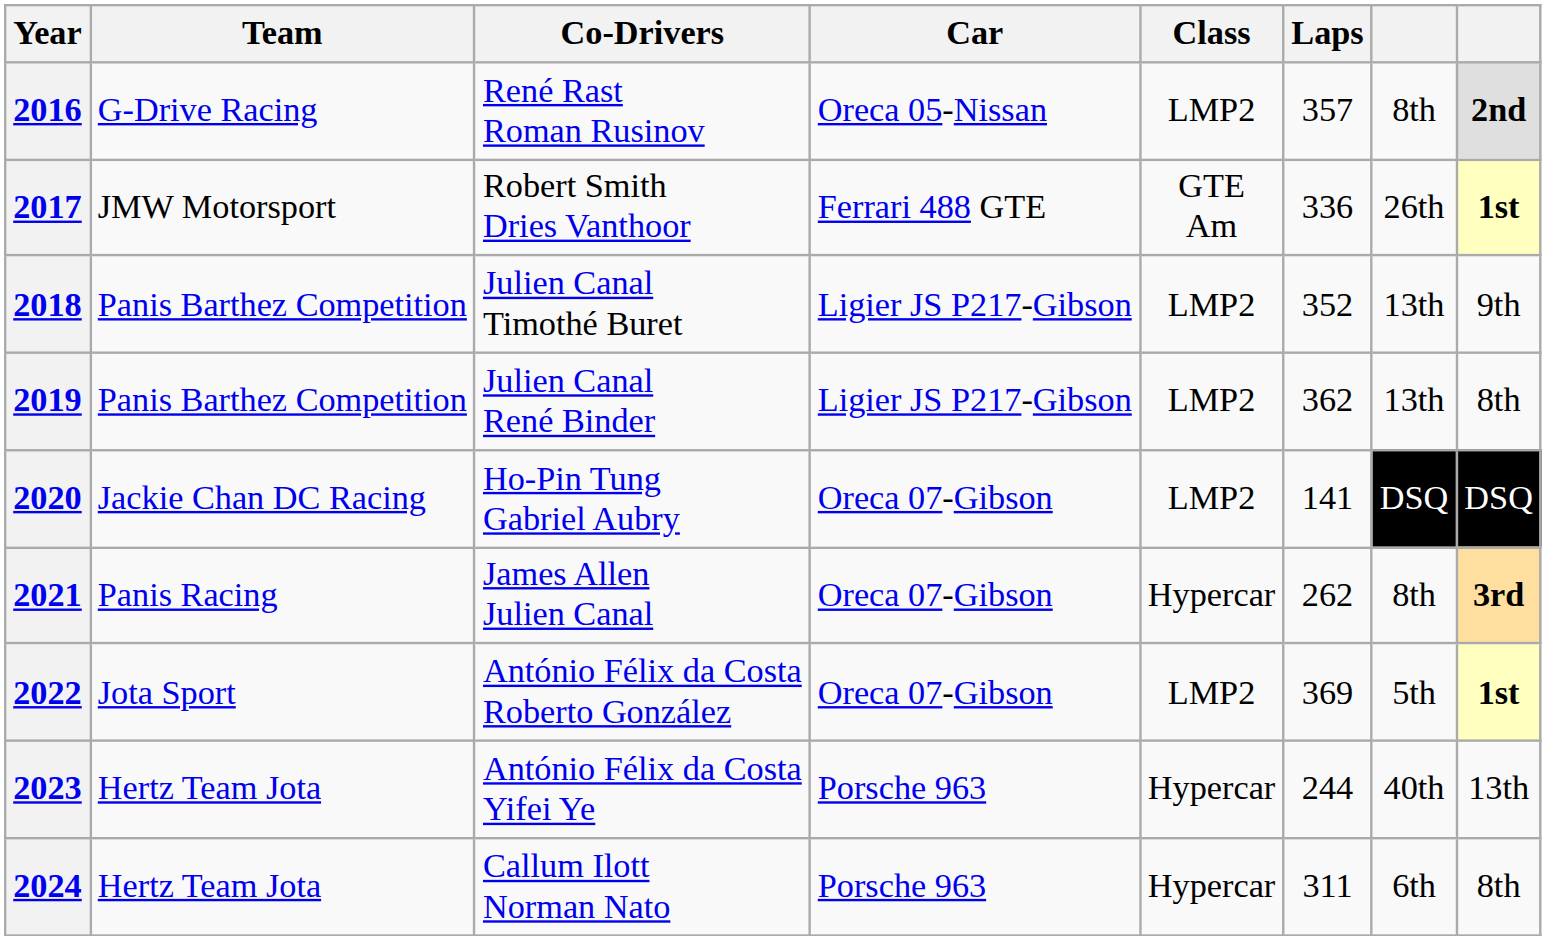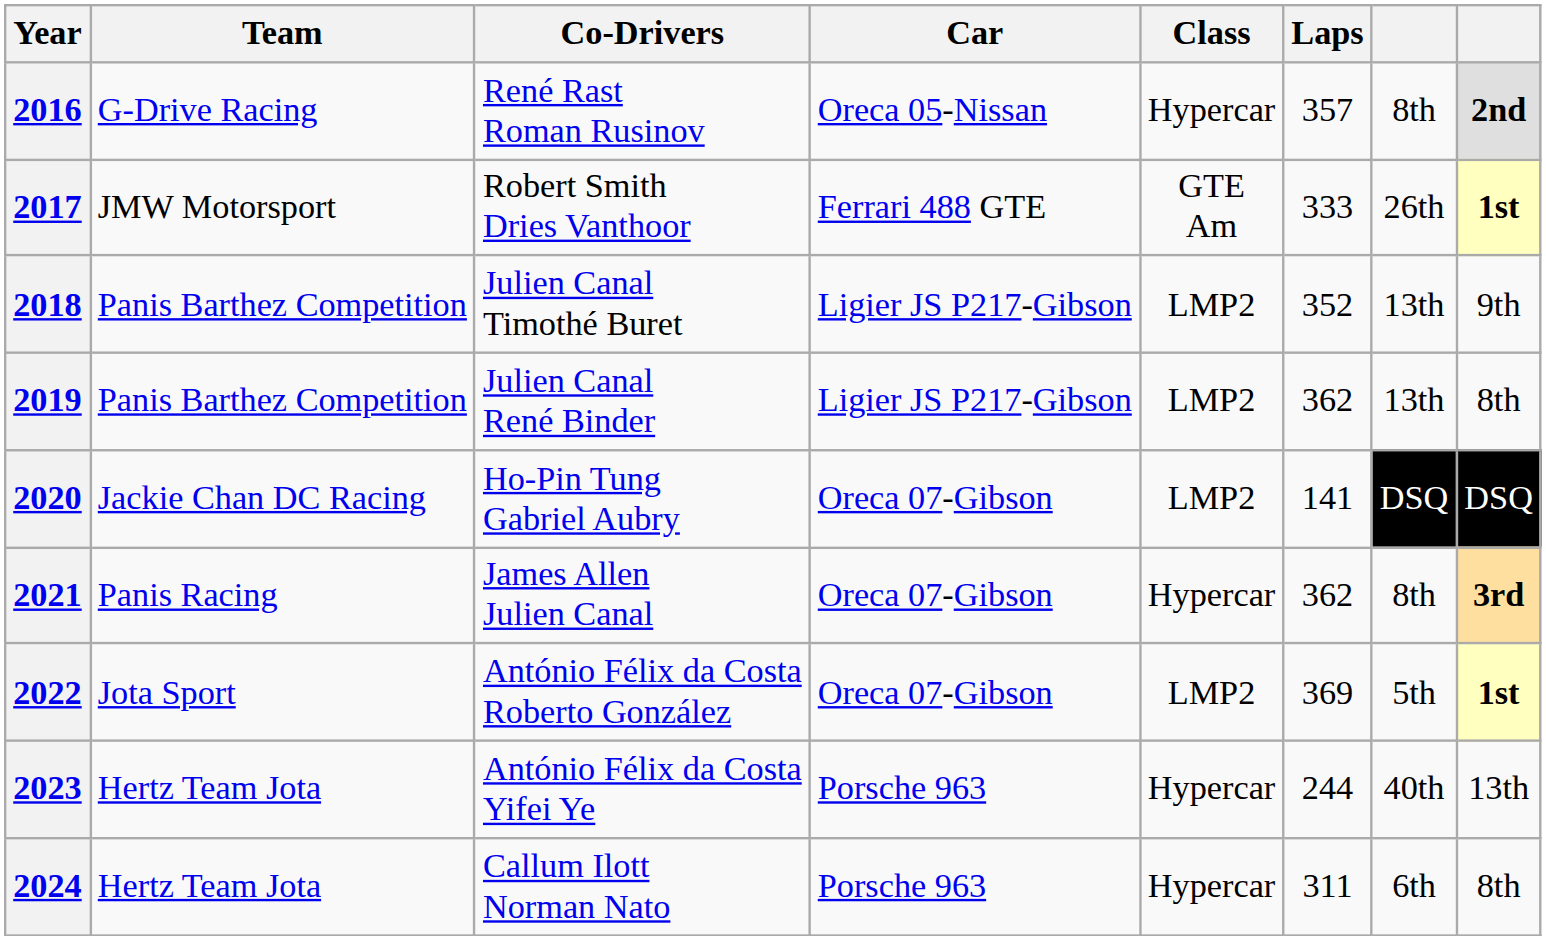2016 | Class: LMP2 -> Hypercar
2017 | Laps: 336 -> 333
2021 | Laps: 262 -> 362
